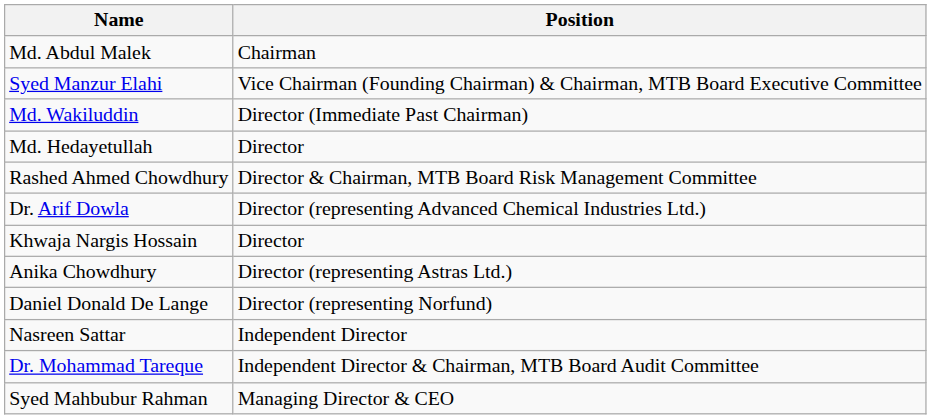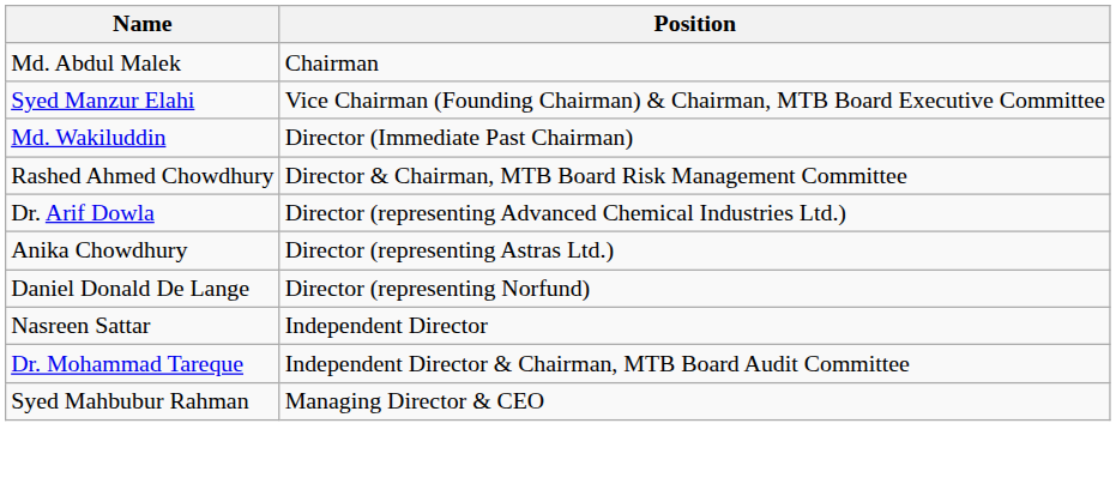- row: Md. Hedayetullah | Director
- row: Khwaja Nargis Hossain | Director
